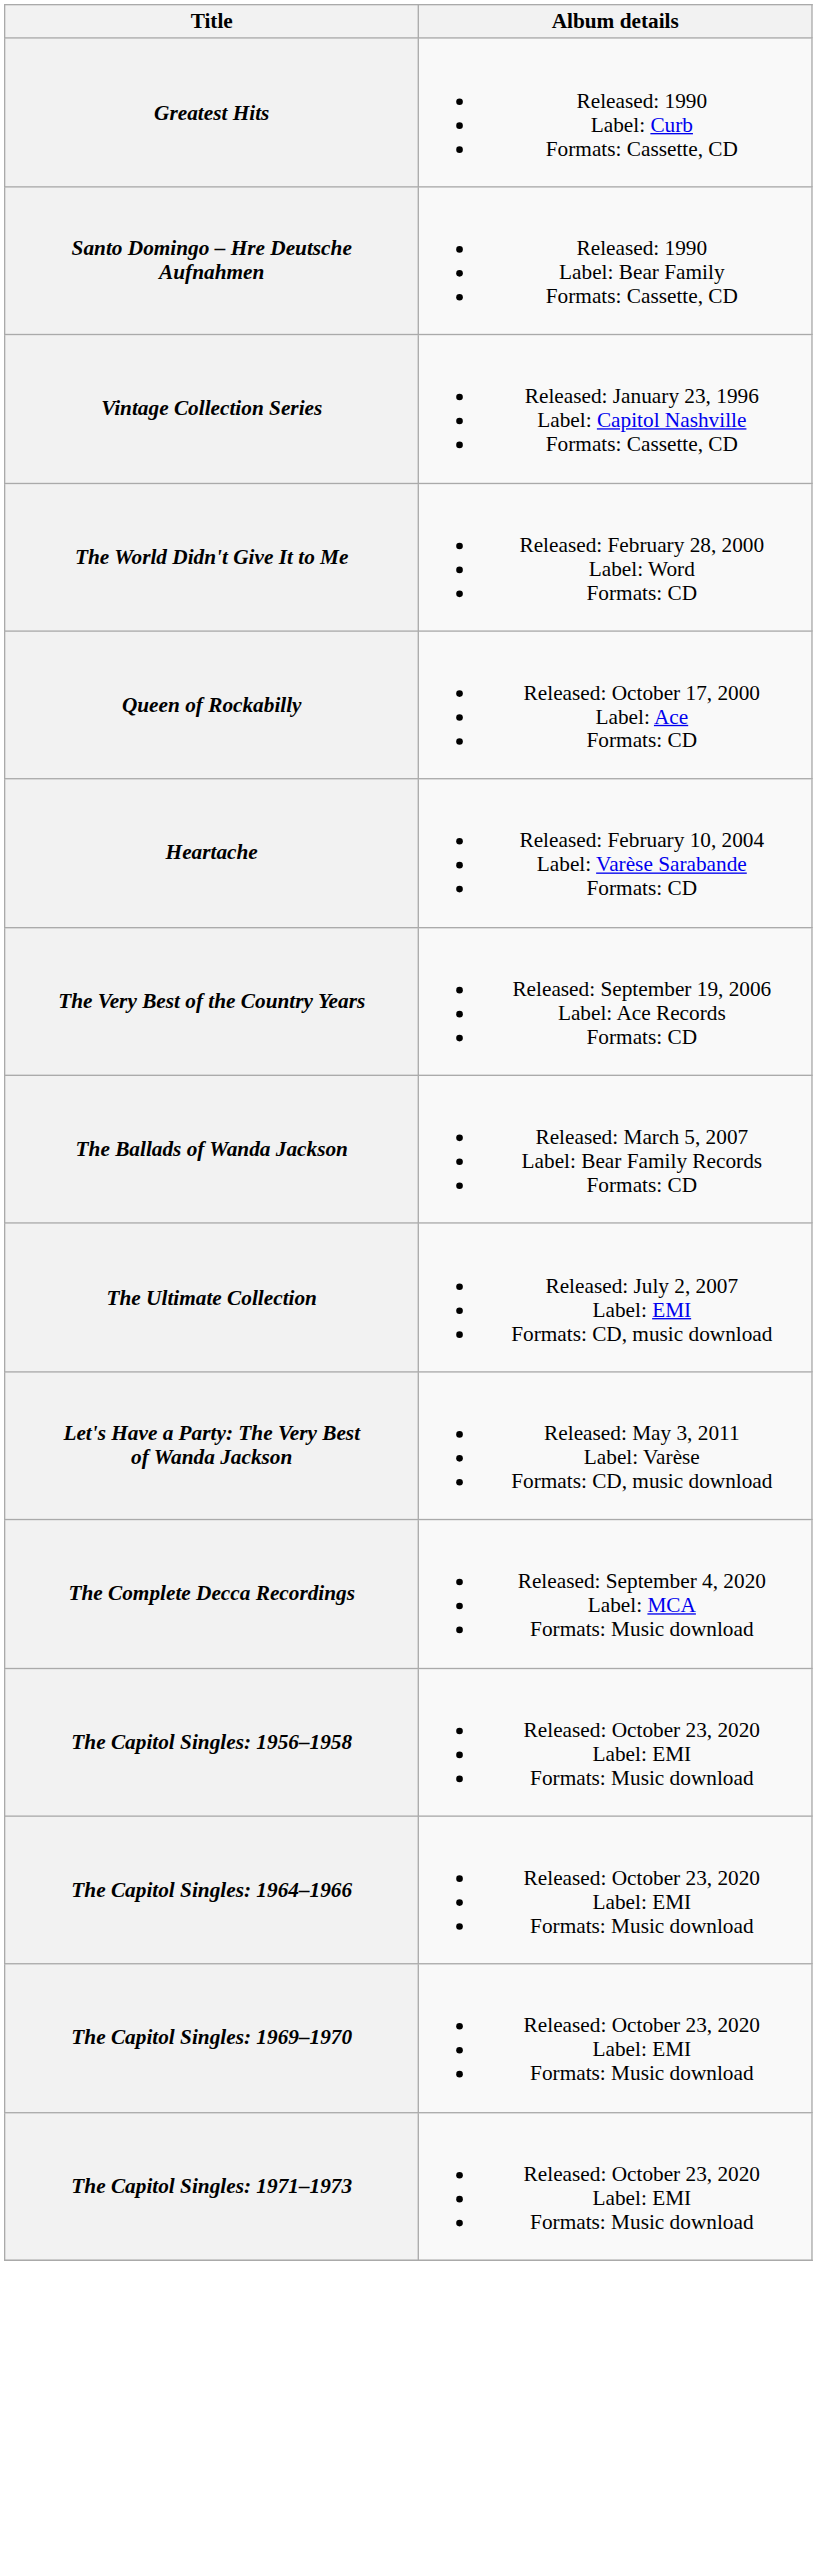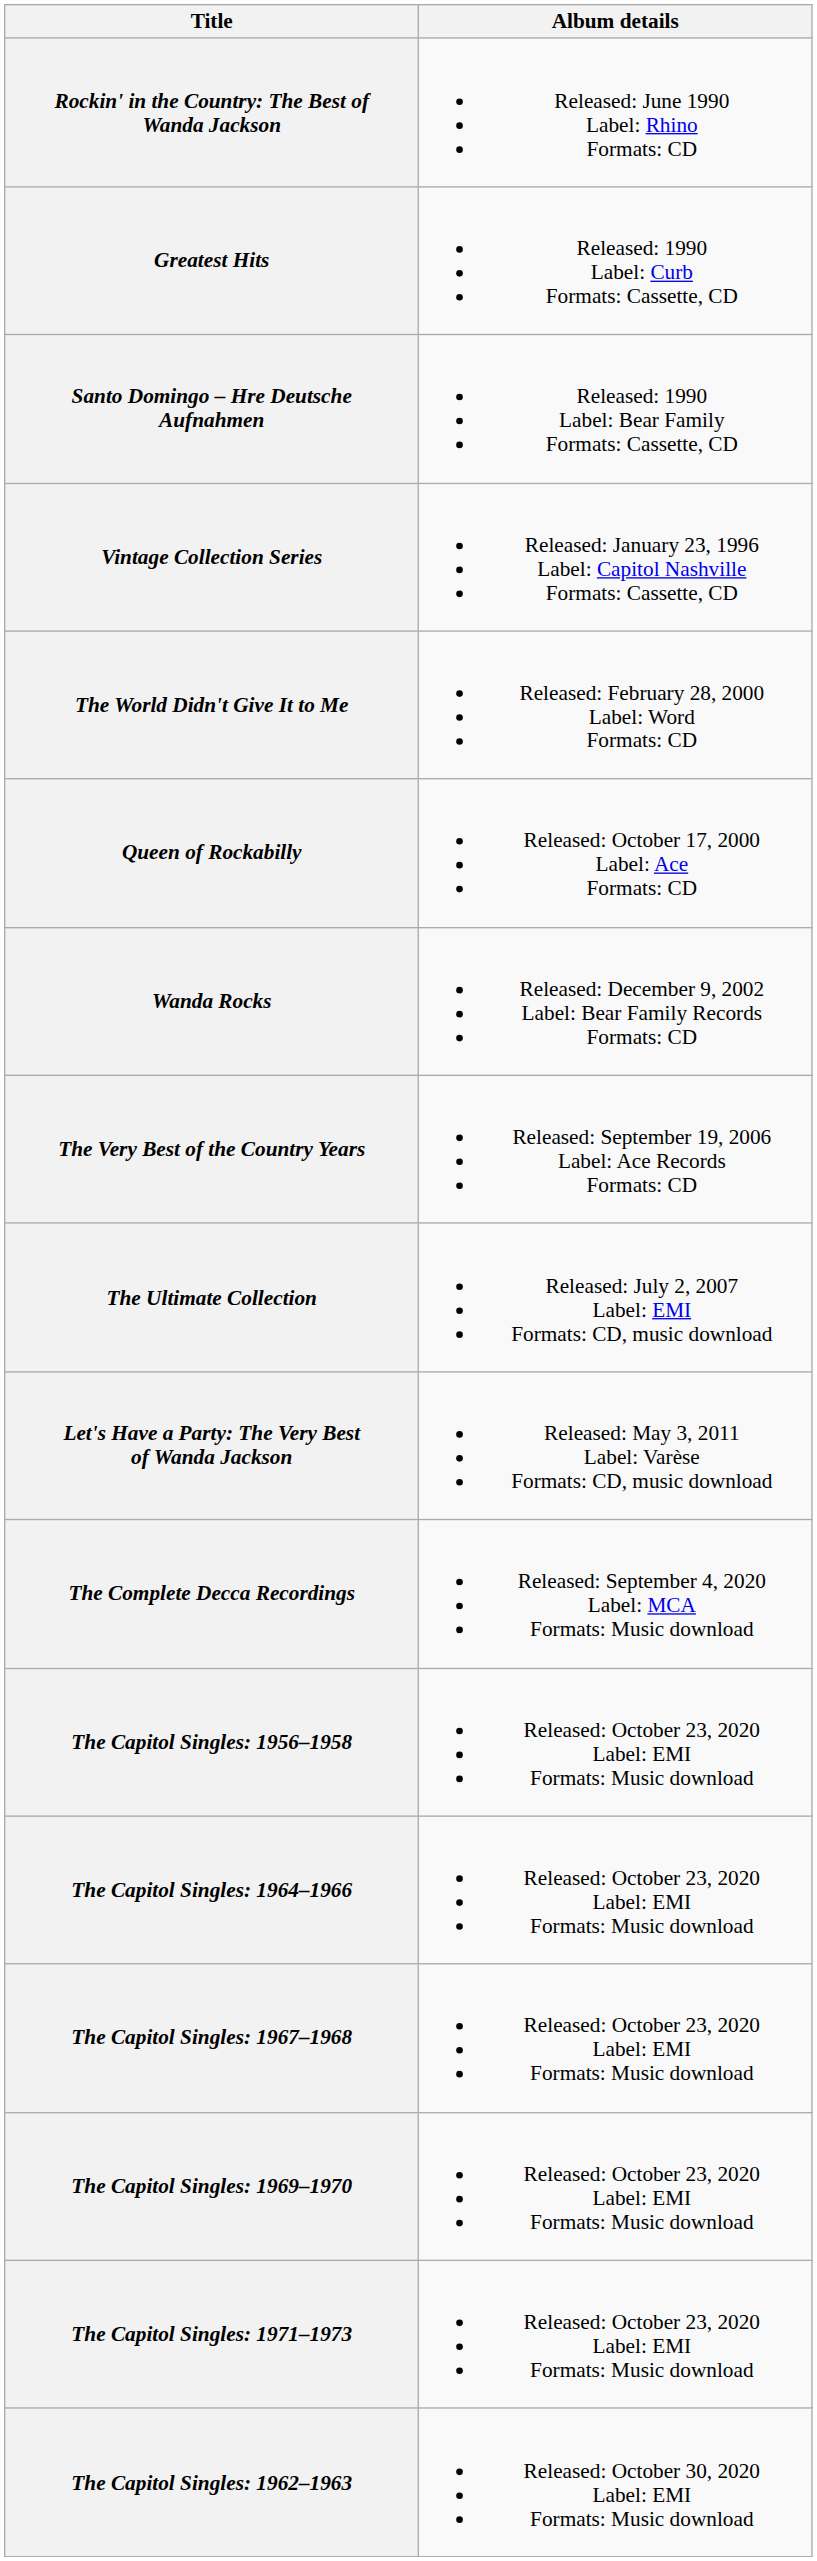+ row: Rockin' in the Country: The Best of Wanda Jackson | Released: June 1990 Label: Rhino Formats: CD
+ row: Wanda Rocks | Released: December 9, 2002 Label: Bear Family Records Formats: CD
- row: Heartache | Released: February 10, 2004 Label: Varèse Sarabande Formats: CD
- row: The Ballads of Wanda Jackson | Released: March 5, 2007 Label: Bear Family Records Formats: CD
+ row: The Capitol Singles: 1967–1968 | Released: October 23, 2020 Label: EMI Formats: Music download
+ row: The Capitol Singles: 1962–1963 | Released: October 30, 2020 Label: EMI Formats: Music download
